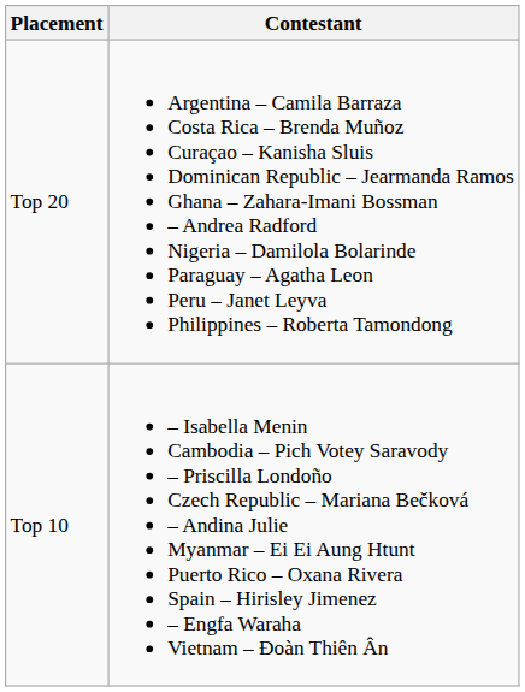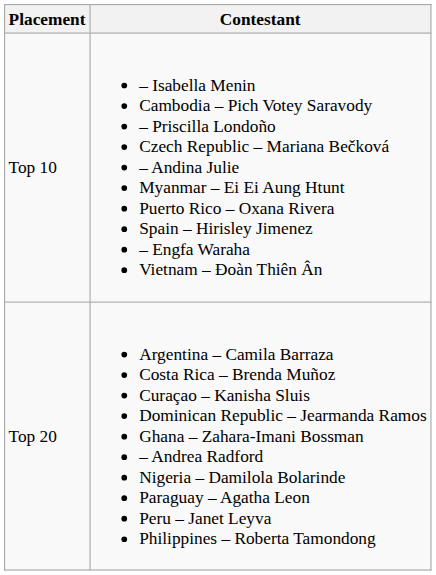rows swapped: Top 10 <-> Top 20
